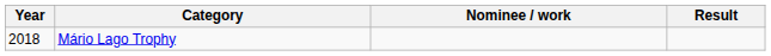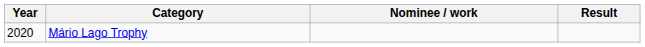Mário Lago Trophy | Year: 2018 -> 2020
